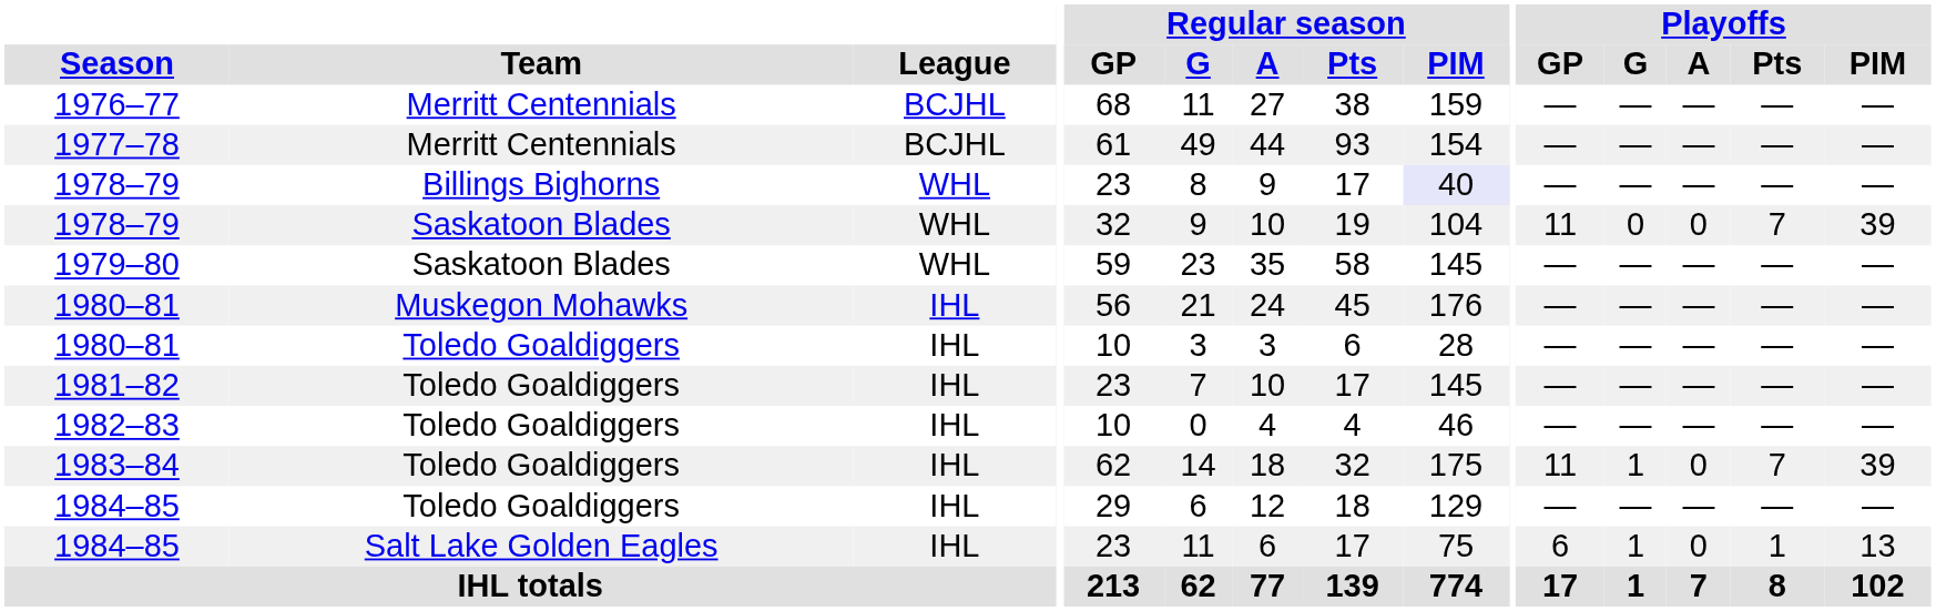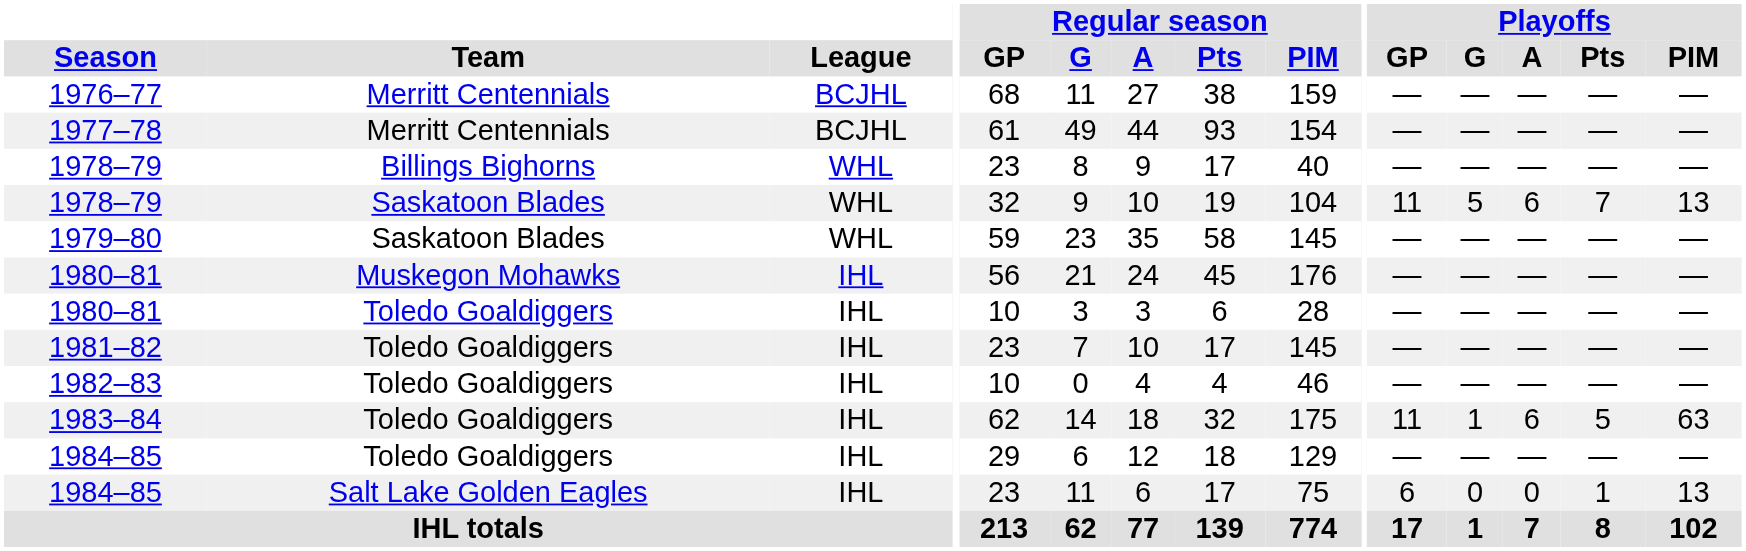1978–79 / Billings Bighorns | Regular season / PIM: lavender background -> no background
1978–79 / Saskatoon Blades | Playoffs / G: 0 -> 5
1978–79 / Saskatoon Blades | Playoffs / A: 0 -> 6
1978–79 / Saskatoon Blades | Playoffs / PIM: 39 -> 13
1983–84 | Playoffs / A: 0 -> 6
1983–84 | Playoffs / Pts: 7 -> 5
1983–84 | Playoffs / PIM: 39 -> 63
1984–85 / Salt Lake Golden Eagles | Playoffs / G: 1 -> 0
